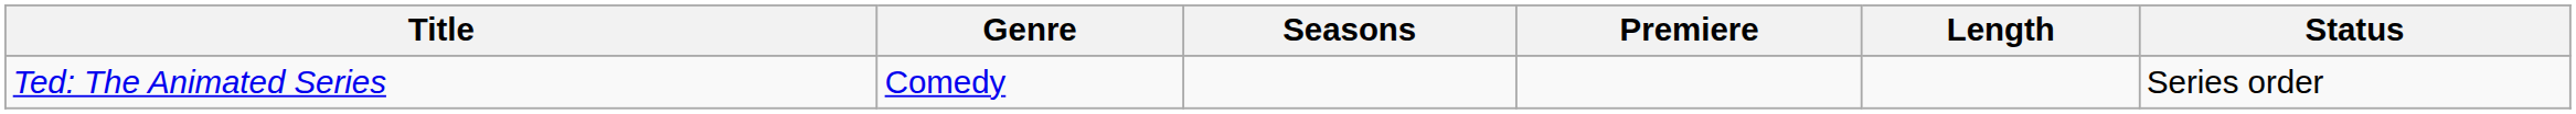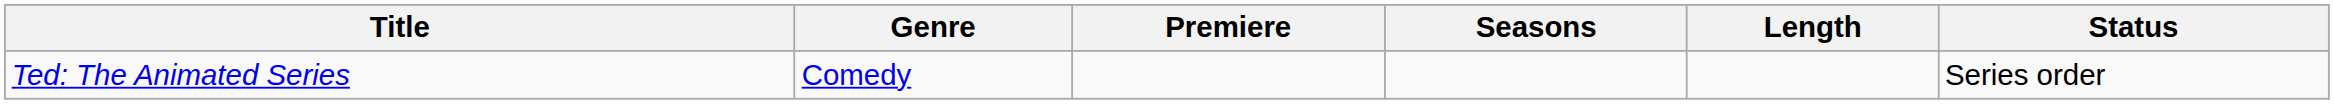columns swapped: Premiere <-> Seasons
